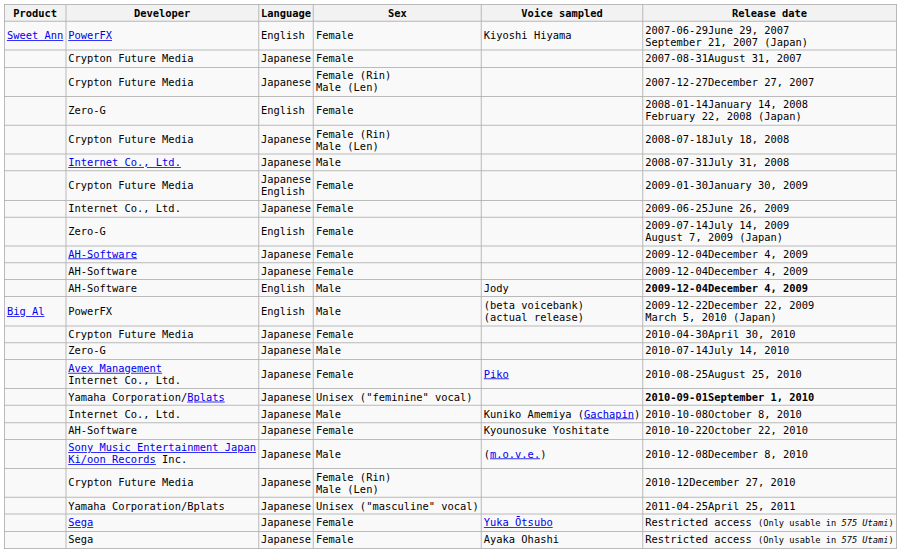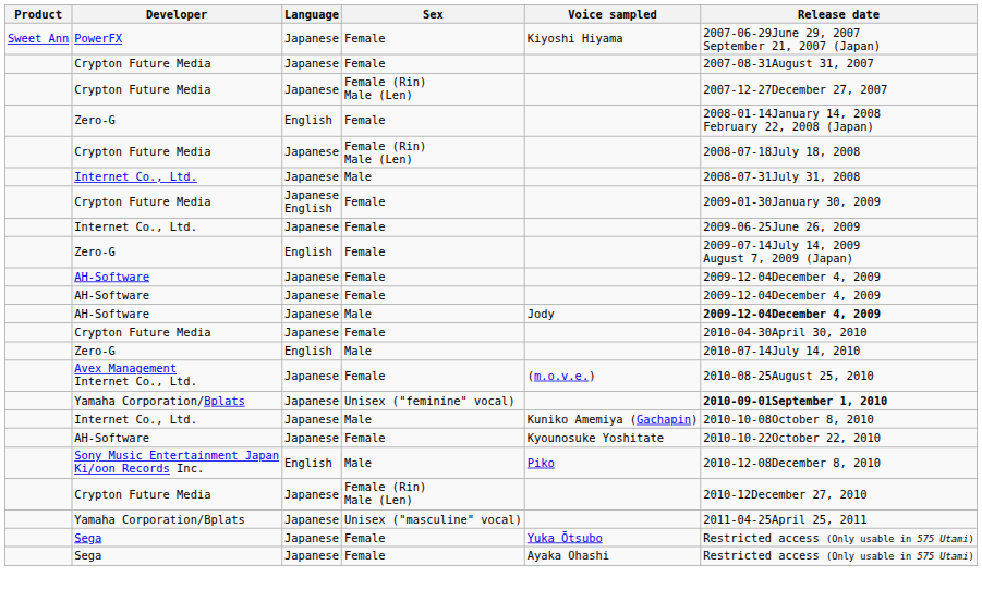PowerFX / Female | Language: English -> Japanese
AH-Software / Male | Language: English -> Japanese
- row: Big Al | PowerFX | English | Male | (beta voicebank) (actual release) | 2009-12-22December 22, 2009 March 5, 2010 (Japan)
Zero-G / Male | Language: Japanese -> English
Avex Management Internet Co., Ltd. | Voice sampled: Piko -> (m.o.v.e.)
Sony Music Entertainment Japan Ki/oon Records Inc. | Language: Japanese -> English
Sony Music Entertainment Japan Ki/oon Records Inc. | Voice sampled: (m.o.v.e.) -> Piko
